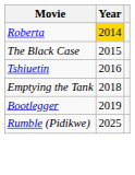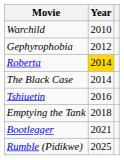+ row: Warchild | 2010
+ row: Gephyrophobia | 2012
The Black Case | Year: 2015 -> 2014
Bootlegger | Year: 2019 -> 2021
